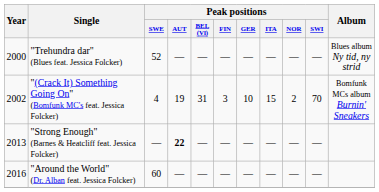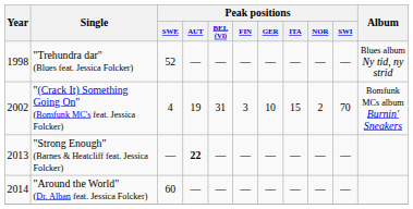"Trehundra dar" (Blues feat. Jessica Folcker) | Year: 2000 -> 1998
"Around the World" (Dr. Alban feat. Jessica Folcker) | Year: 2016 -> 2014
